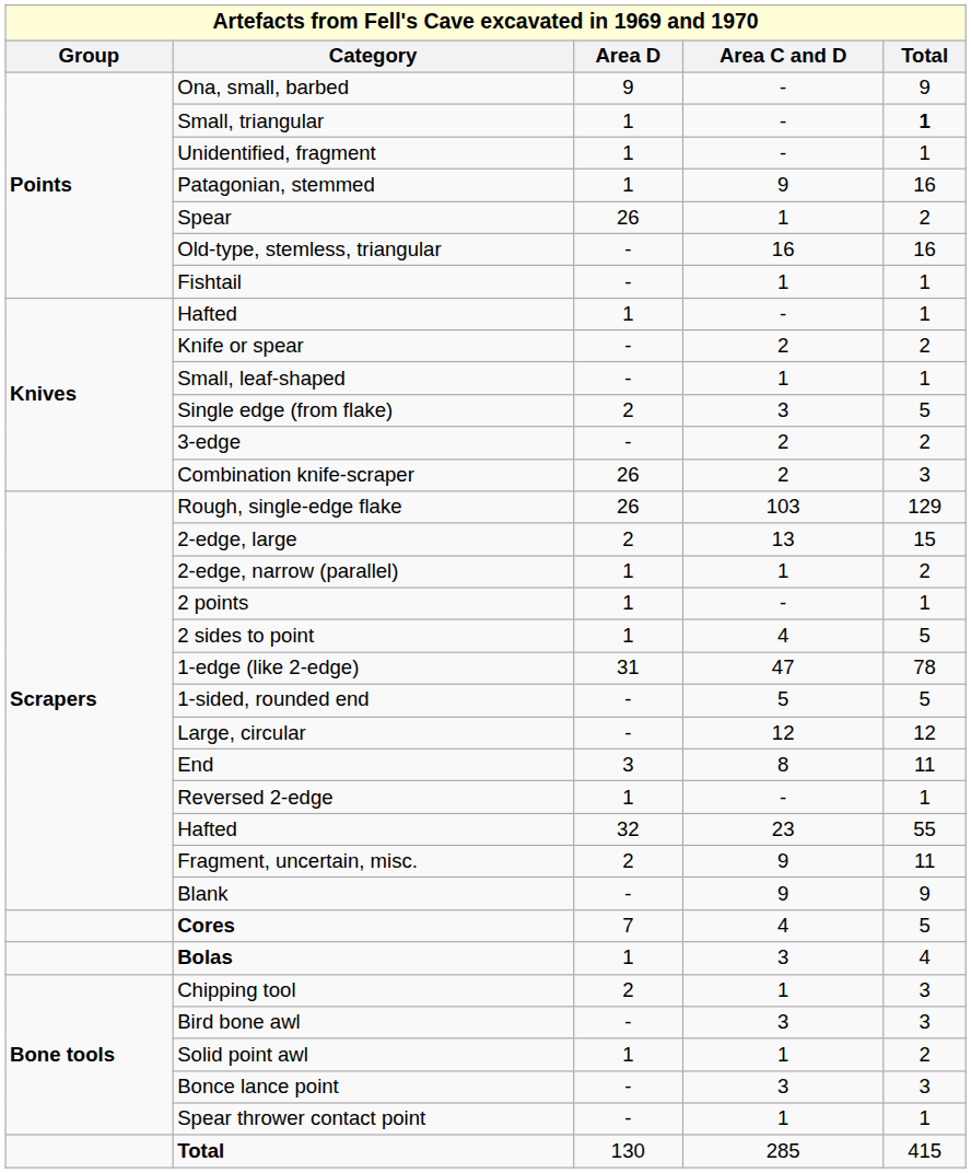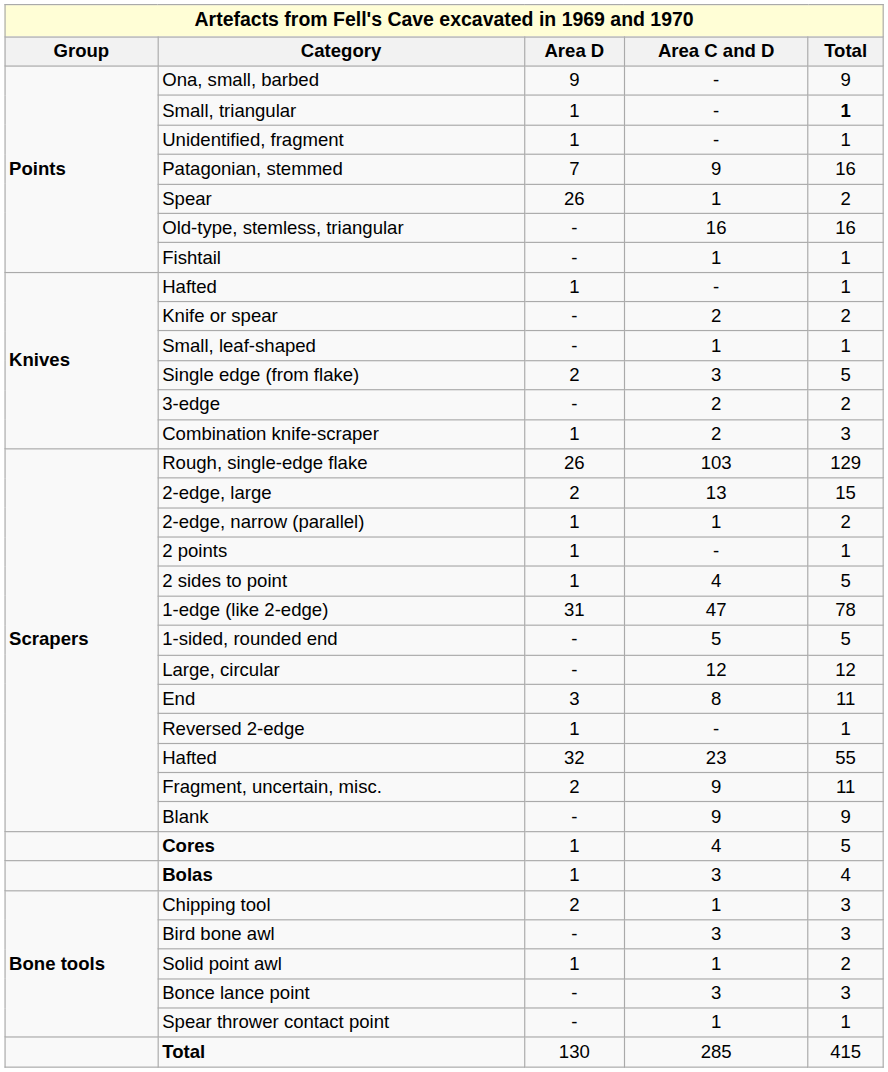Patagonian, stemmed | Area D: 1 -> 7
Combination knife-scraper | Area D: 26 -> 1
Cores | Area D: 7 -> 1
